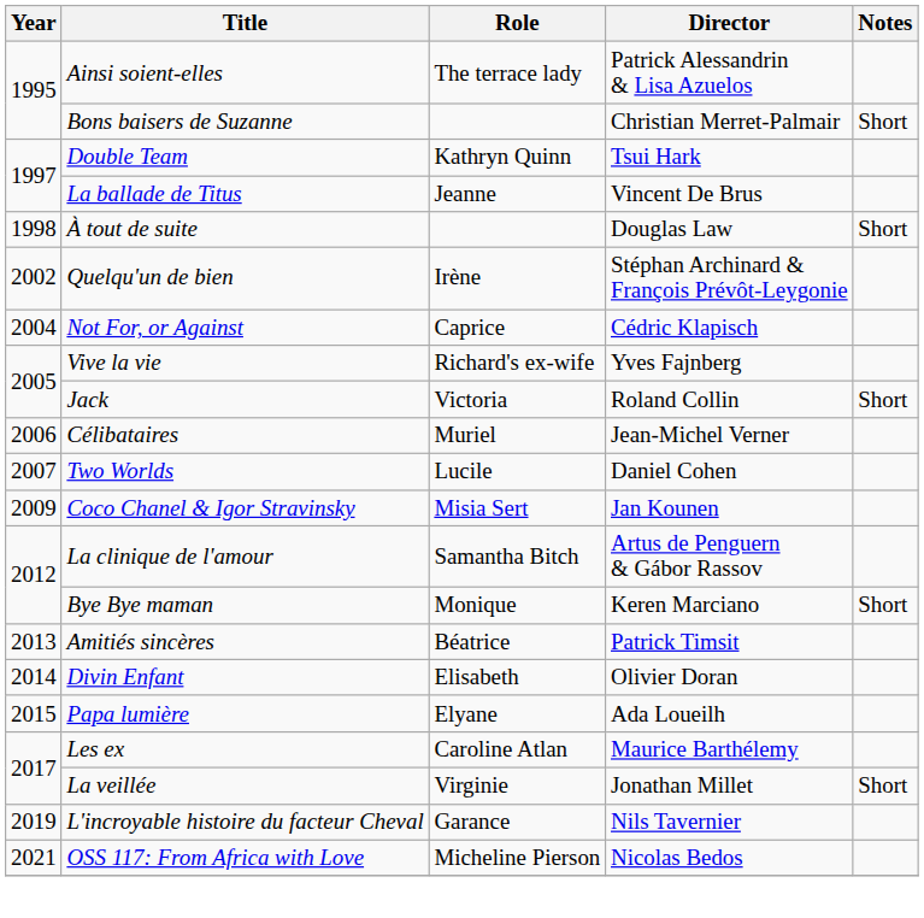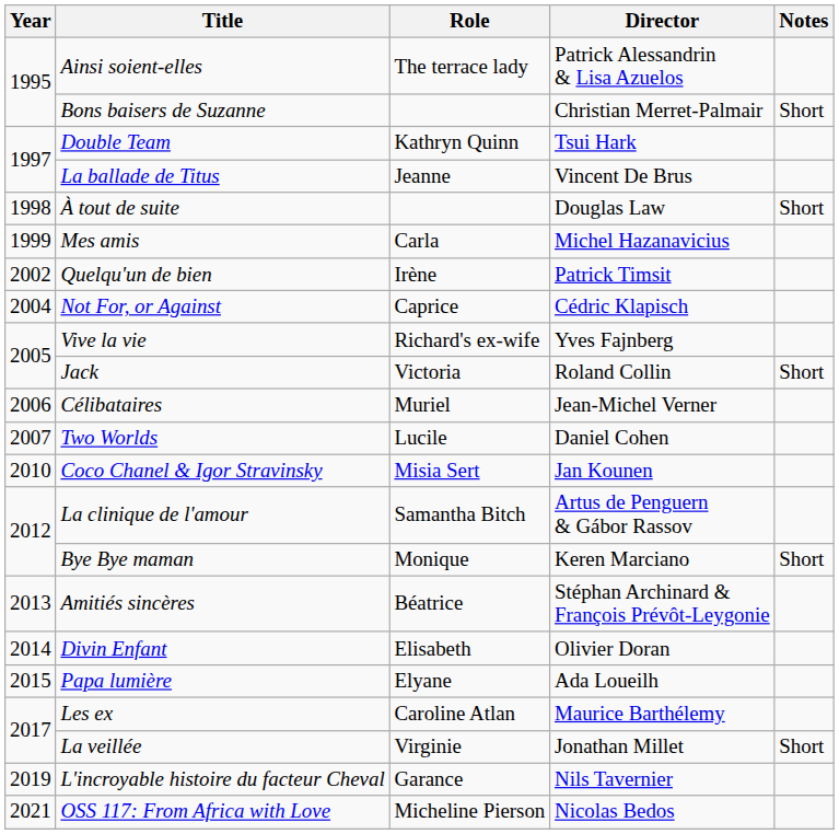+ row: 1999 | Mes amis | Carla | Michel Hazanavicius
Quelqu'un de bien | Director: Stéphan Archinard & François Prévôt-Leygonie -> Patrick Timsit
Coco Chanel & Igor Stravinsky | Year: 2009 -> 2010
Amitiés sincères | Director: Patrick Timsit -> Stéphan Archinard & François Prévôt-Leygonie
